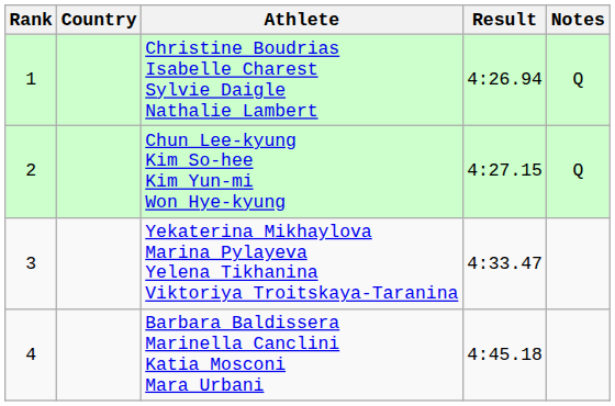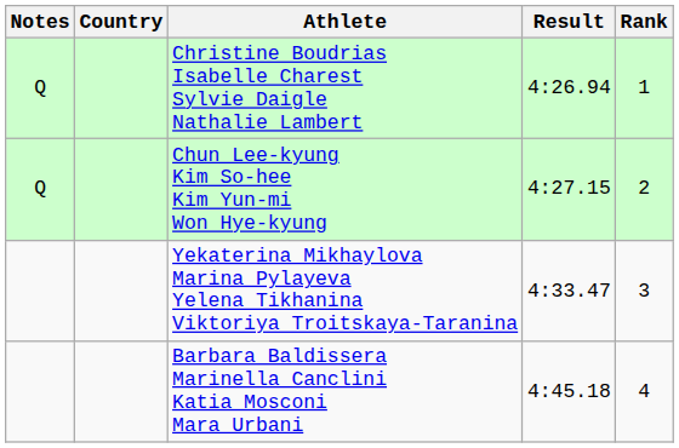columns swapped: Rank <-> Notes
